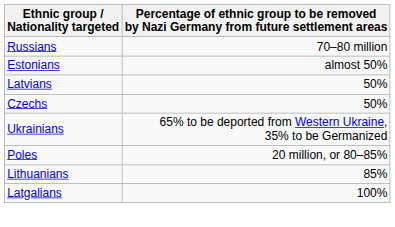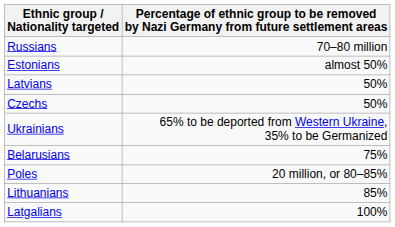+ row: Belarusians | 75%
